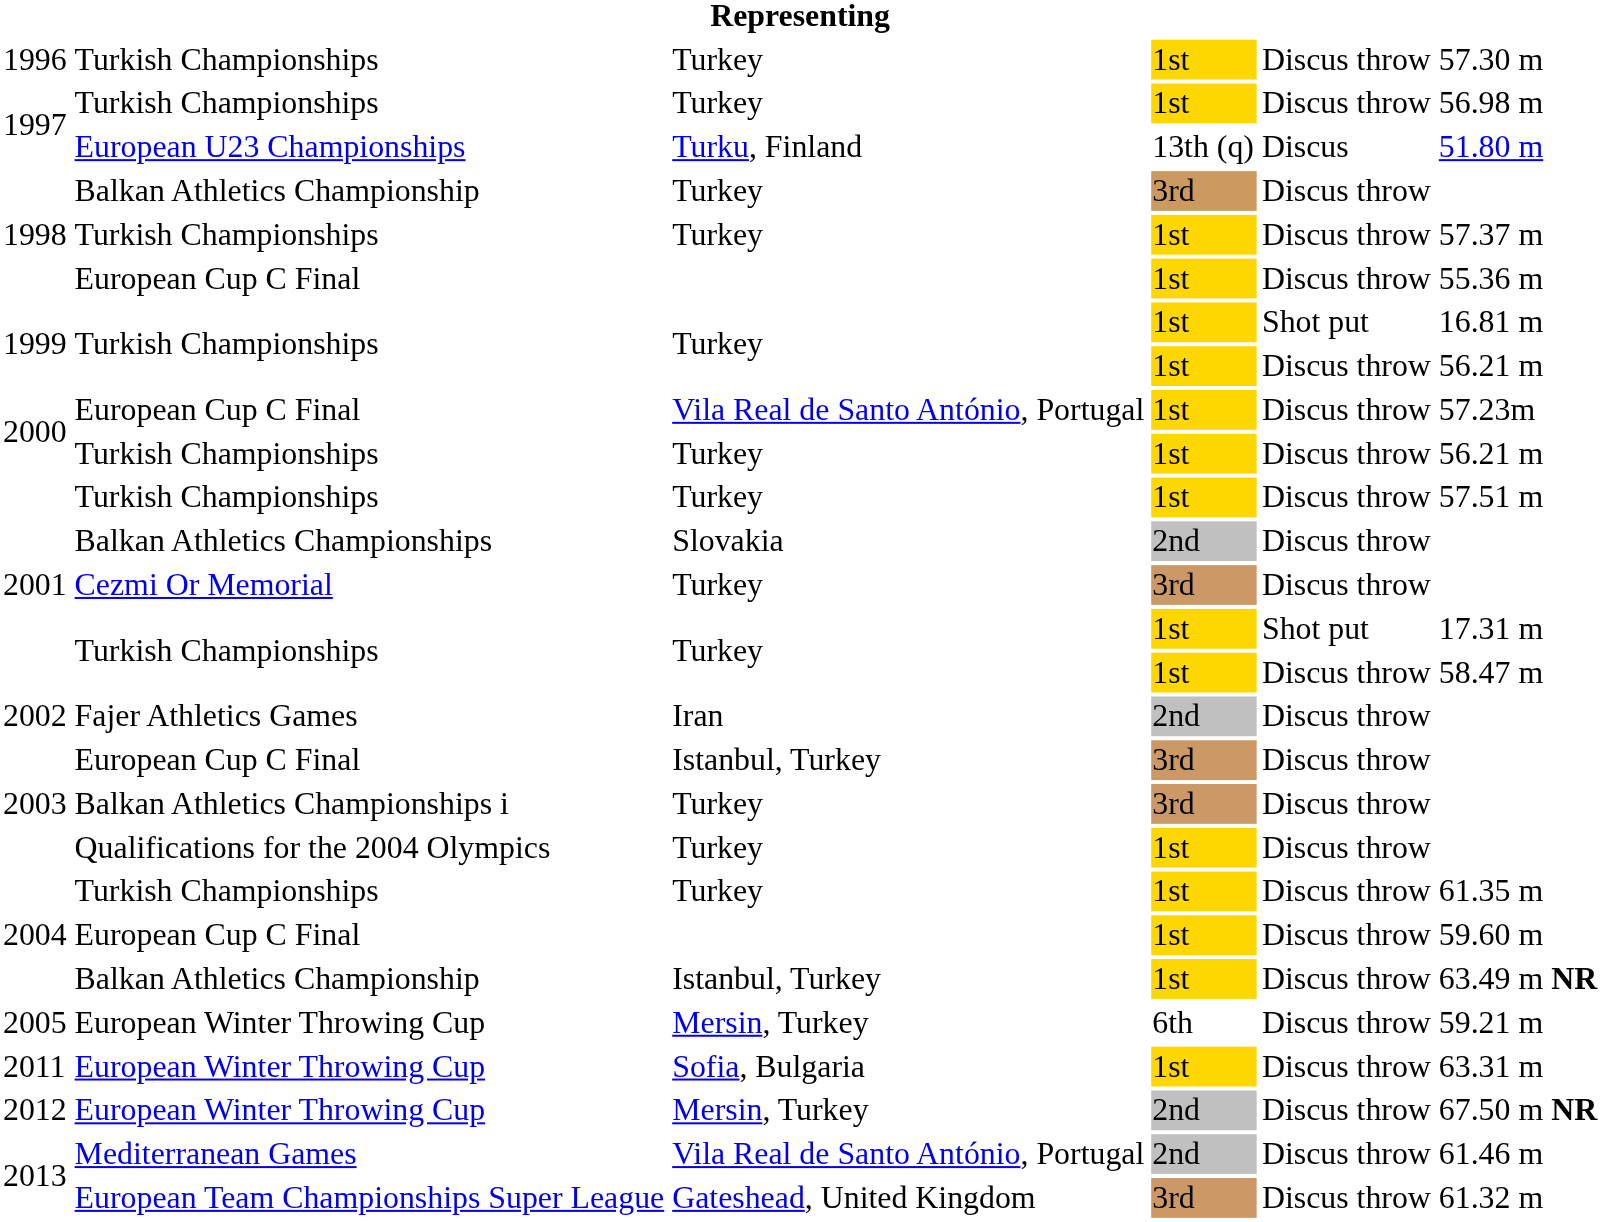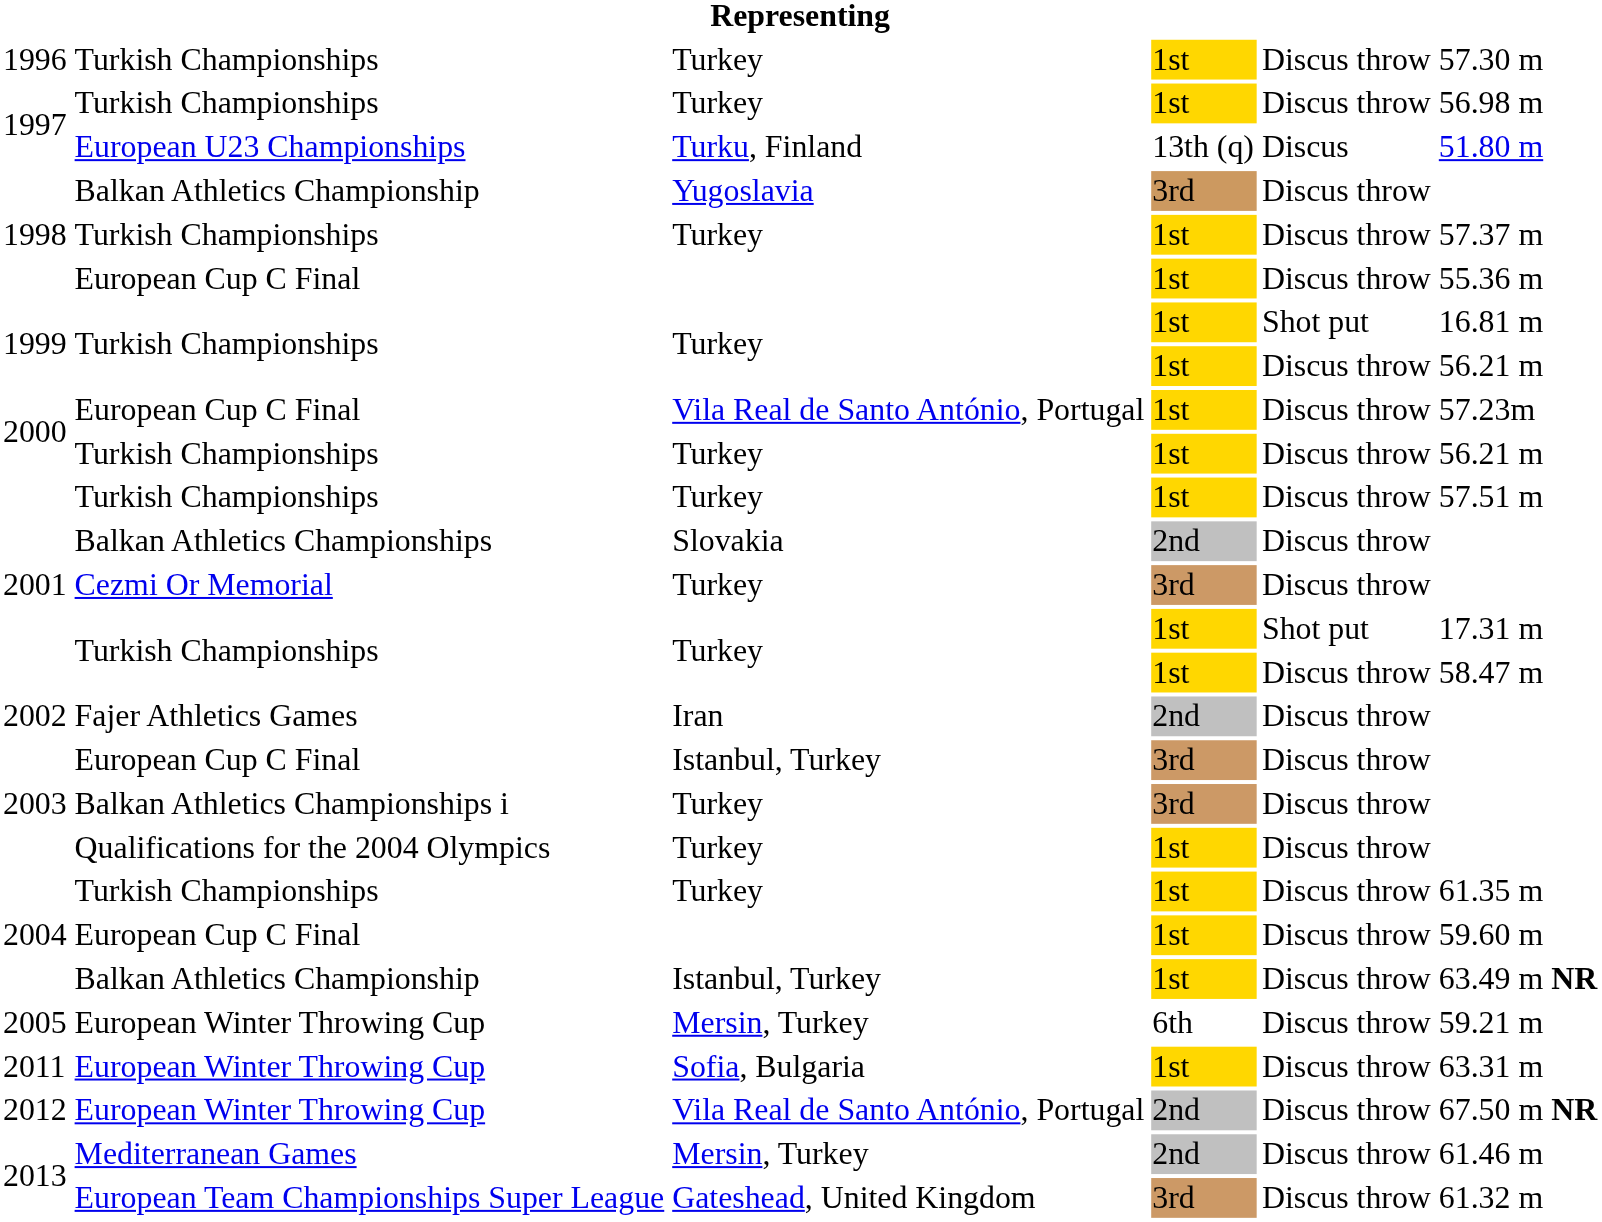1998 / Balkan Athletics Championship | column 3: Turkey -> Yugoslavia
2012 | column 3: Mersin, Turkey -> Vila Real de Santo António, Portugal
2013 / Mediterranean Games | column 3: Vila Real de Santo António, Portugal -> Mersin, Turkey
